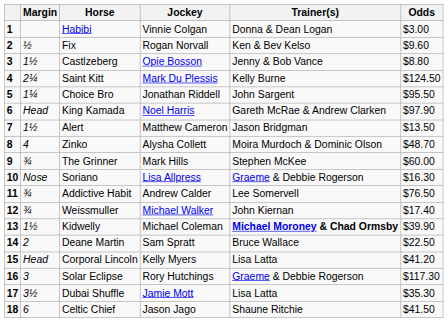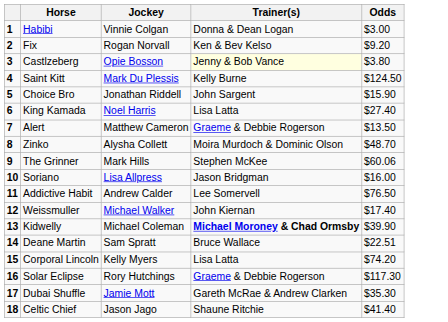- column: Margin | ½ | 1½ | 2¼ | 1¼ | Head | 1½ | 4 | ¾ | Nose | ¾ | ¾ | 1½ | 2 | Head | 3 | 3½ | 6
Fix | Odds: $9.60 -> $9.20
Castlzeberg | Trainer(s): no background -> lightyellow background
Castlzeberg | Odds: $8.80 -> $3.80
Choice Bro | Odds: $95.50 -> $15.90
King Kamada | Trainer(s): Gareth McRae & Andrew Clarken -> Lisa Latta
King Kamada | Odds: $97.90 -> $27.40
Alert | Trainer(s): Jason Bridgman -> Graeme & Debbie Rogerson
The Grinner | Odds: $60.00 -> $60.06
Soriano | Trainer(s): Graeme & Debbie Rogerson -> Jason Bridgman
Soriano | Odds: $16.30 -> $16.00
Deane Martin | Odds: $22.50 -> $22.51
Corporal Lincoln | Odds: $41.20 -> $74.20
Dubai Shuffle | Trainer(s): Lisa Latta -> Gareth McRae & Andrew Clarken
Celtic Chief | Odds: $41.50 -> $41.40
